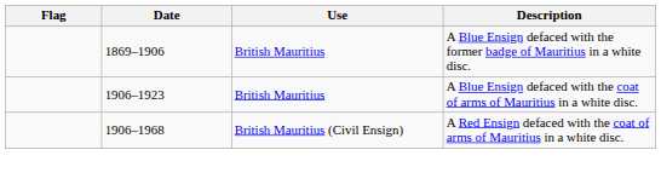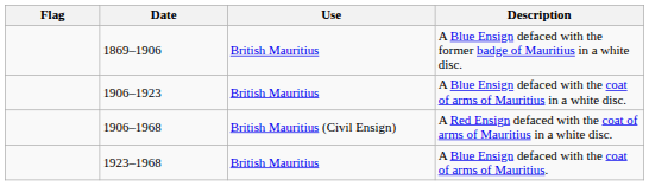+ row: 1923–1968 | British Mauritius | A Blue Ensign defaced with the coat of arms of Mauritius.
